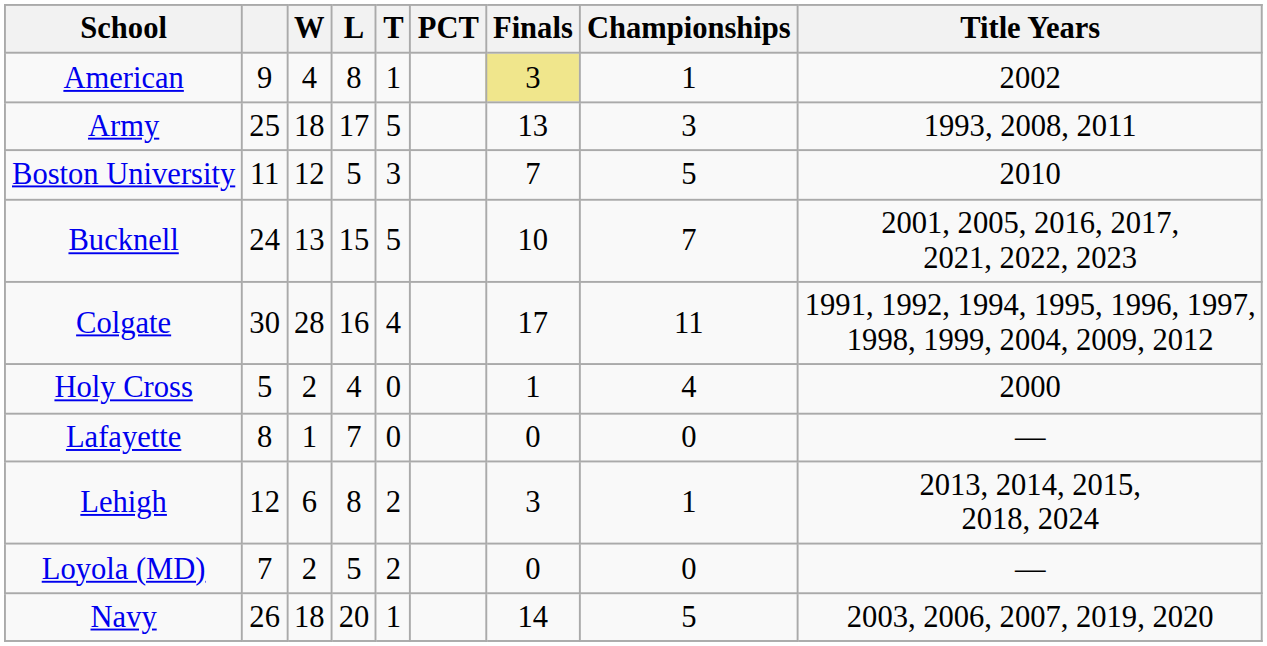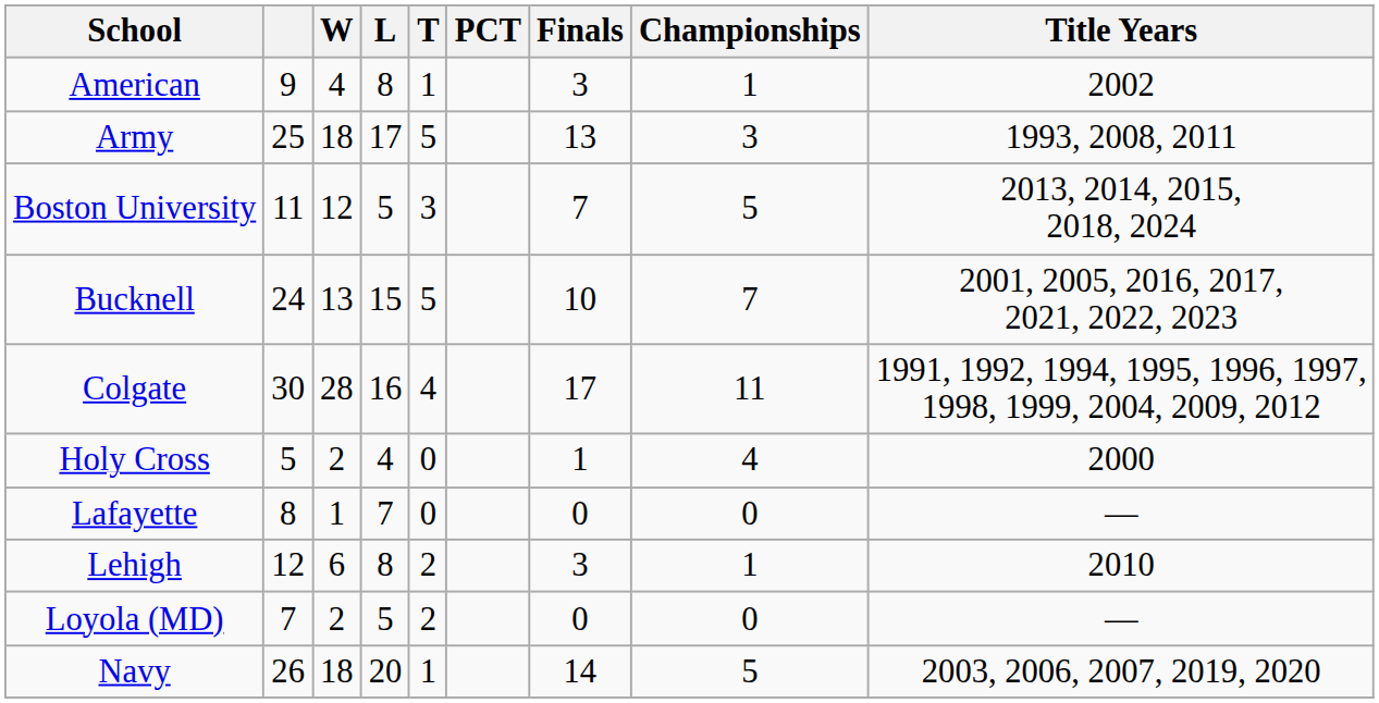American | Finals: khaki background -> no background
Boston University | Title Years: 2010 -> 2013, 2014, 2015, 2018, 2024
Lehigh | Title Years: 2013, 2014, 2015, 2018, 2024 -> 2010
